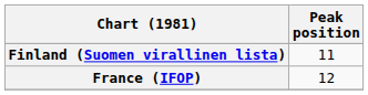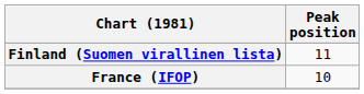France (IFOP) | Peak position: 12 -> 10
